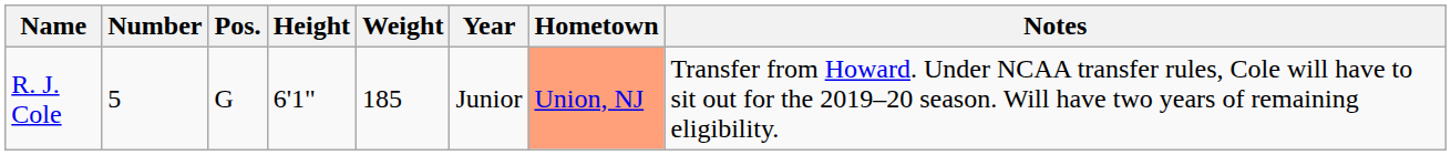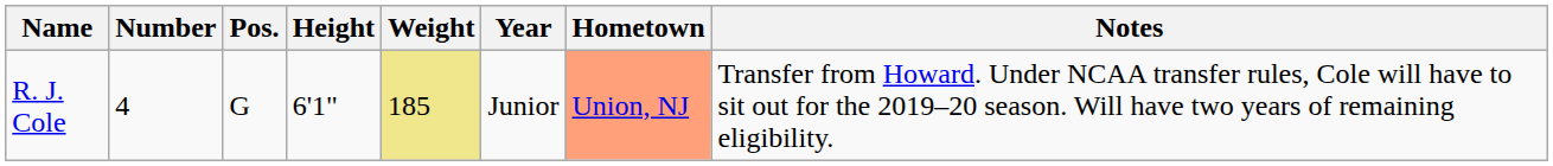R. J. Cole | Number: 5 -> 4
R. J. Cole | Weight: no background -> khaki background
